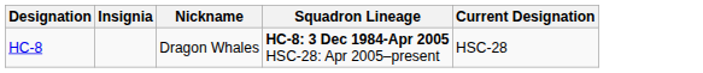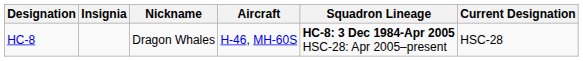+ column: Aircraft | H-46, MH-60S
